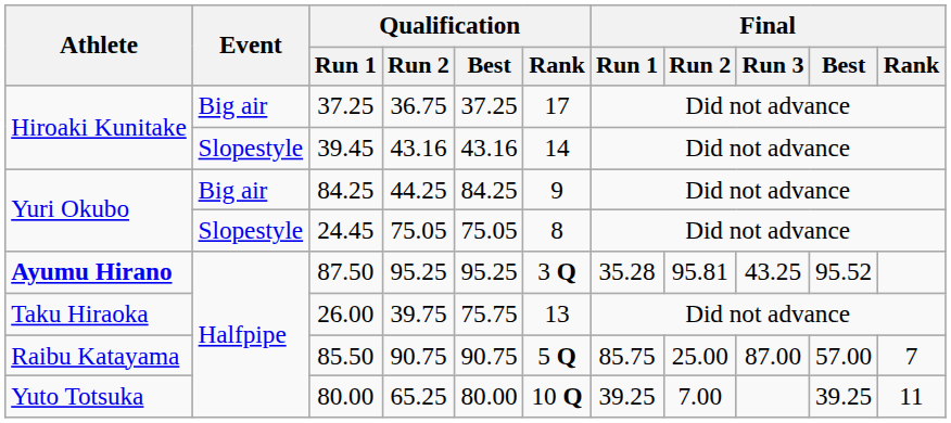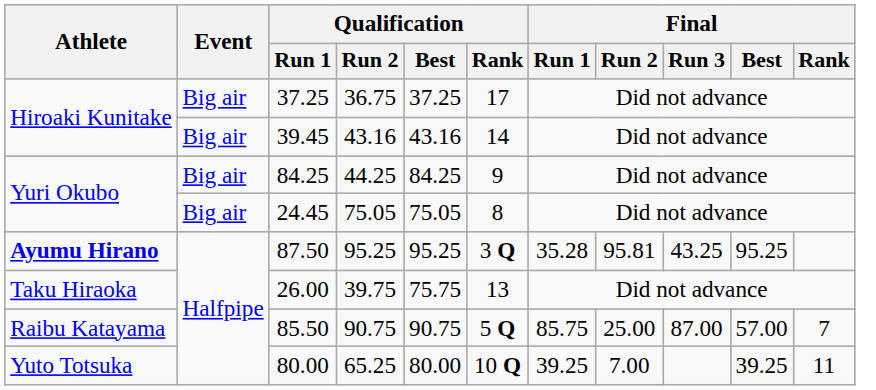39.45 | Event: Slopestyle -> Big air
24.45 | Event: Slopestyle -> Big air
87.50 | Final / Best: 95.52 -> 95.25
